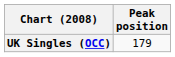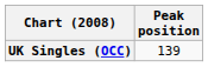UK Singles (OCC) | Peak position: 179 -> 139
